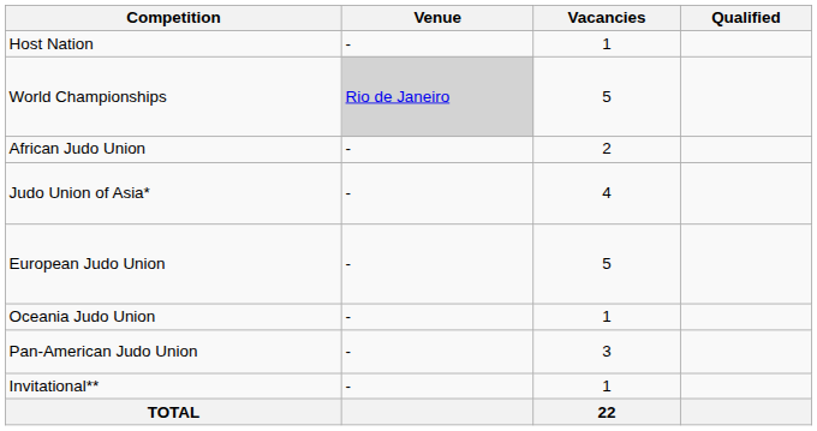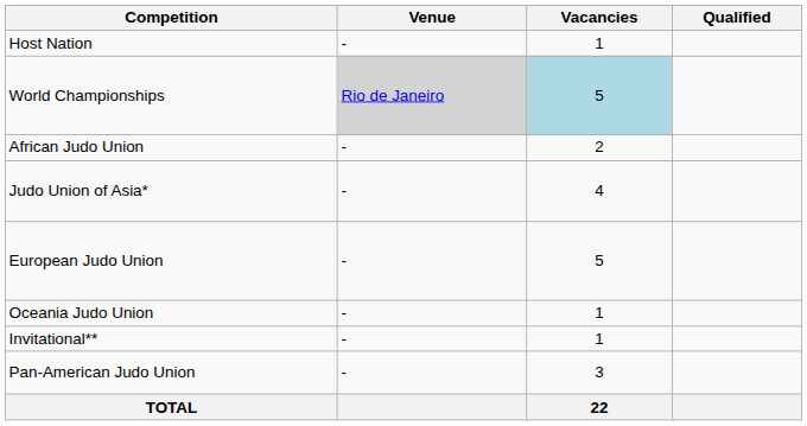World Championships | Vacancies: no background -> lightblue background
rows swapped: Pan-American Judo Union <-> Invitational**
